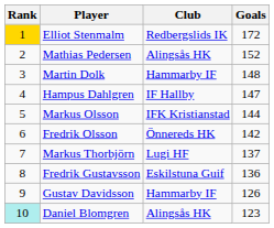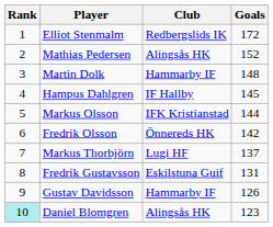Elliot Stenmalm | Rank: gold background -> no background
Hampus Dahlgren | Goals: 147 -> 145
Fredrik Gustavsson | Goals: 136 -> 131
